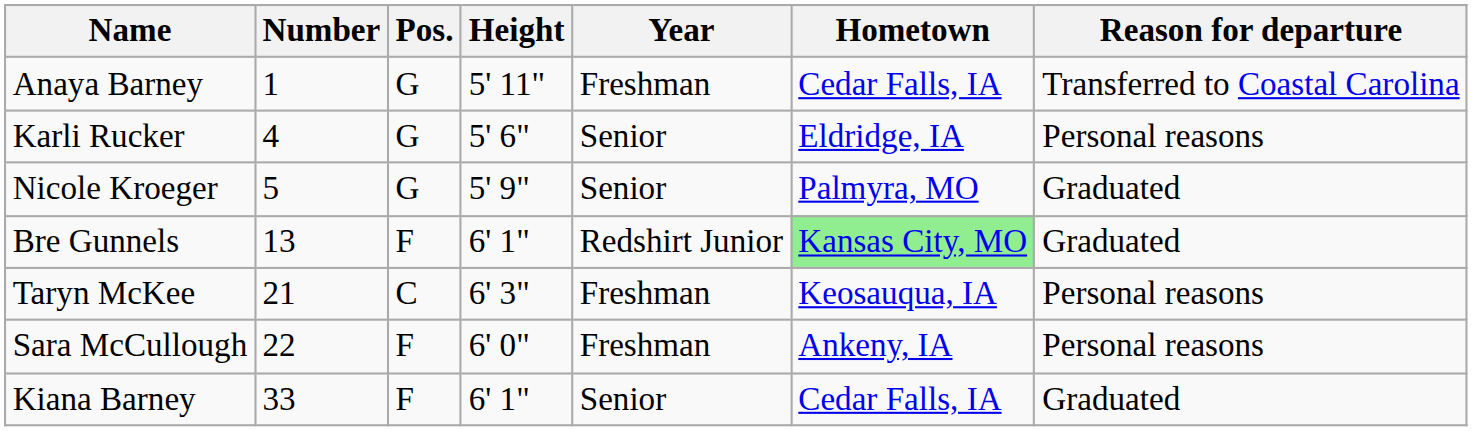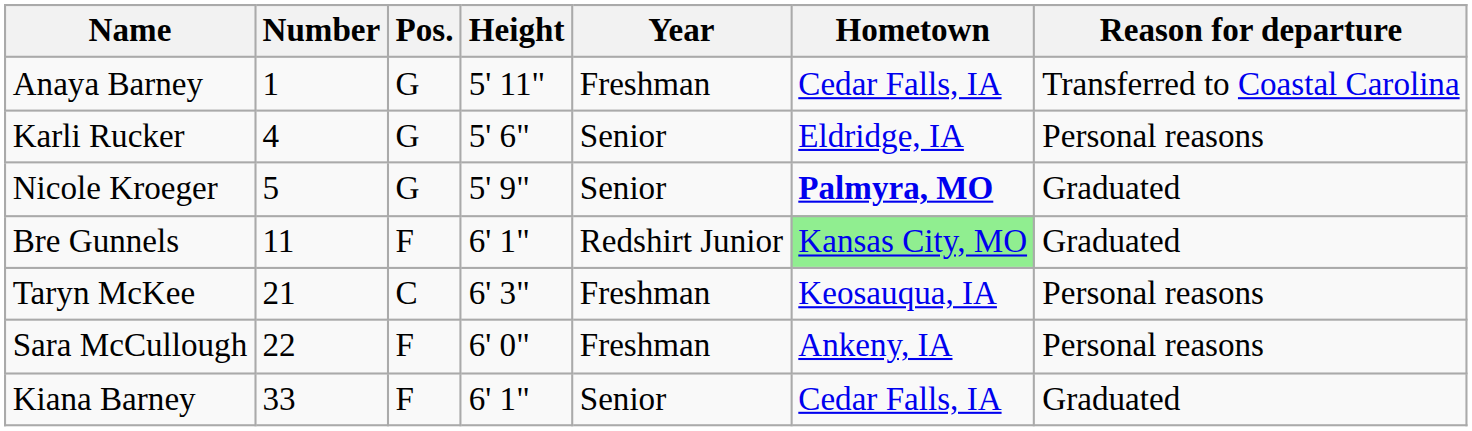Nicole Kroeger | Hometown: normal -> bold
Bre Gunnels | Number: 13 -> 11
